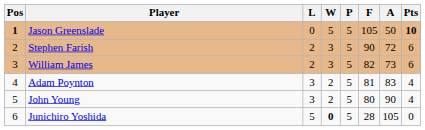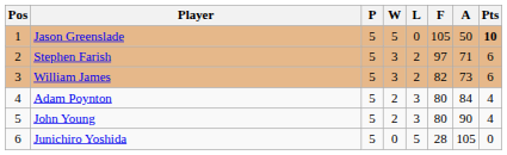columns swapped: P <-> L
Jason Greenslade | Pos: bold -> normal
Stephen Farish | F: 90 -> 97
Stephen Farish | A: 72 -> 71
Adam Poynton | F: 81 -> 80
Adam Poynton | A: 83 -> 84
Junichiro Yoshida | W: bold -> normal
